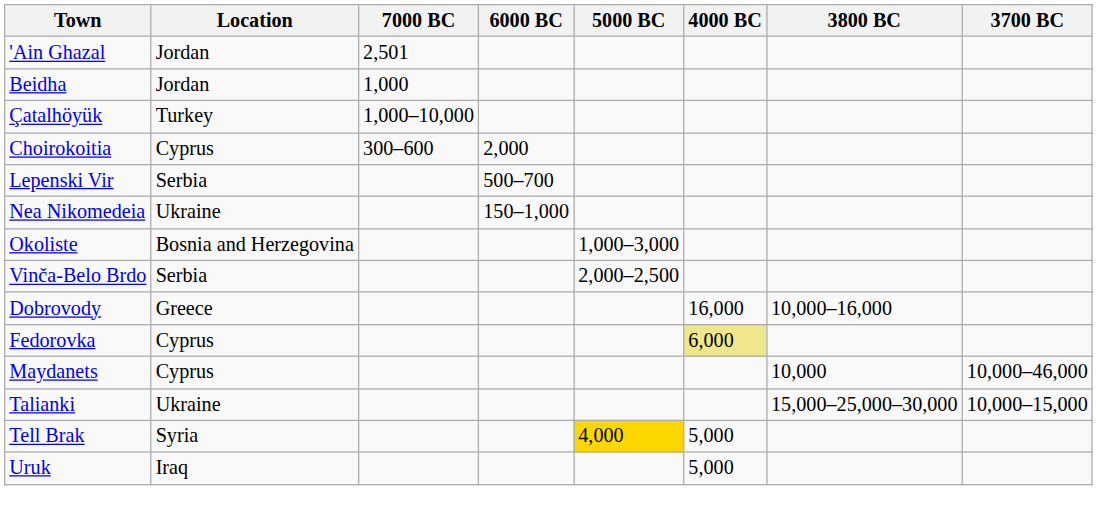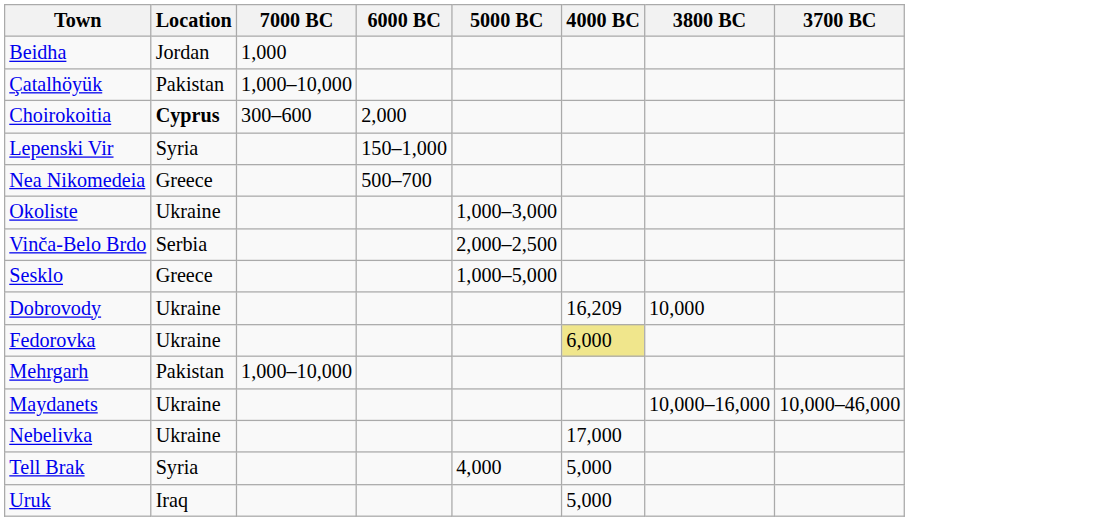- row: 'Ain Ghazal | Jordan | 2,501
Çatalhöyük | Location: Turkey -> Pakistan
Choirokoitia | Location: normal -> bold
Lepenski Vir | Location: Serbia -> Syria
Lepenski Vir | 6000 BC: 500–700 -> 150–1,000
Nea Nikomedeia | Location: Ukraine -> Greece
Nea Nikomedeia | 6000 BC: 150–1,000 -> 500–700
Okoliste | Location: Bosnia and Herzegovina -> Ukraine
+ row: Sesklo | Greece | 1,000–5,000
Dobrovody | Location: Greece -> Ukraine
Dobrovody | 4000 BC: 16,000 -> 16,209
Dobrovody | 3800 BC: 10,000–16,000 -> 10,000
Fedorovka | Location: Cyprus -> Ukraine
+ row: Mehrgarh | Pakistan | 1,000–10,000
Maydanets | Location: Cyprus -> Ukraine
Maydanets | 3800 BC: 10,000 -> 10,000–16,000
+ row: Nebelivka | Ukraine | 17,000
- row: Talianki | Ukraine | 15,000–25,000–30,000 | 10,000–15,000
Tell Brak | 5000 BC: gold background -> no background
